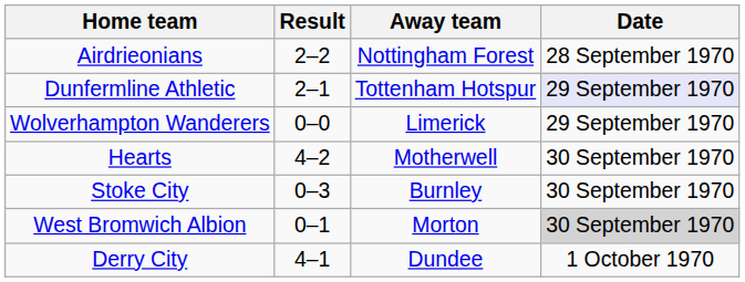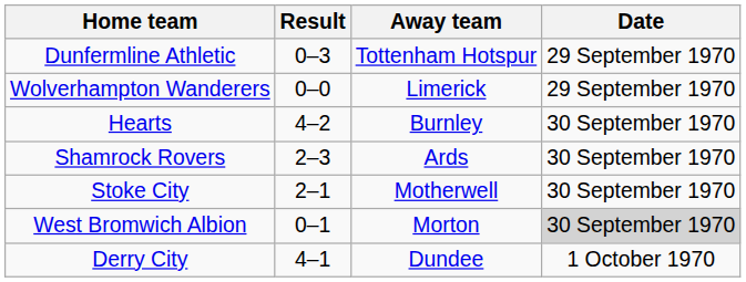- row: Airdrieonians | 2–2 | Nottingham Forest | 28 September 1970
Dunfermline Athletic | Result: 2–1 -> 0–3
Dunfermline Athletic | Date: lavender background -> no background
Hearts | Away team: Motherwell -> Burnley
+ row: Shamrock Rovers | 2–3 | Ards | 30 September 1970
Stoke City | Result: 0–3 -> 2–1
Stoke City | Away team: Burnley -> Motherwell
